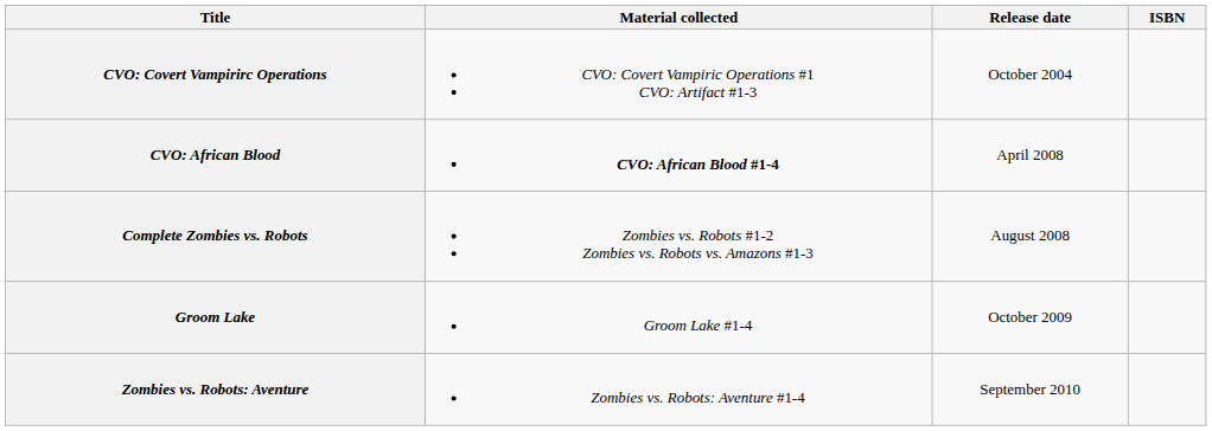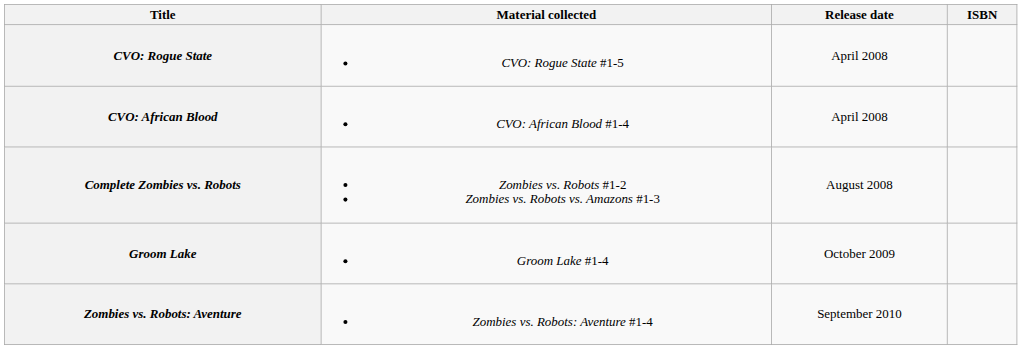- row: CVO: Covert Vampirirc Operations | CVO: Covert Vampiric Operations #1 CVO: Artifact #1-3 | October 2004
+ row: CVO: Rogue State | CVO: Rogue State #1-5 | April 2008
CVO: African Blood | Material collected: bold -> normal
